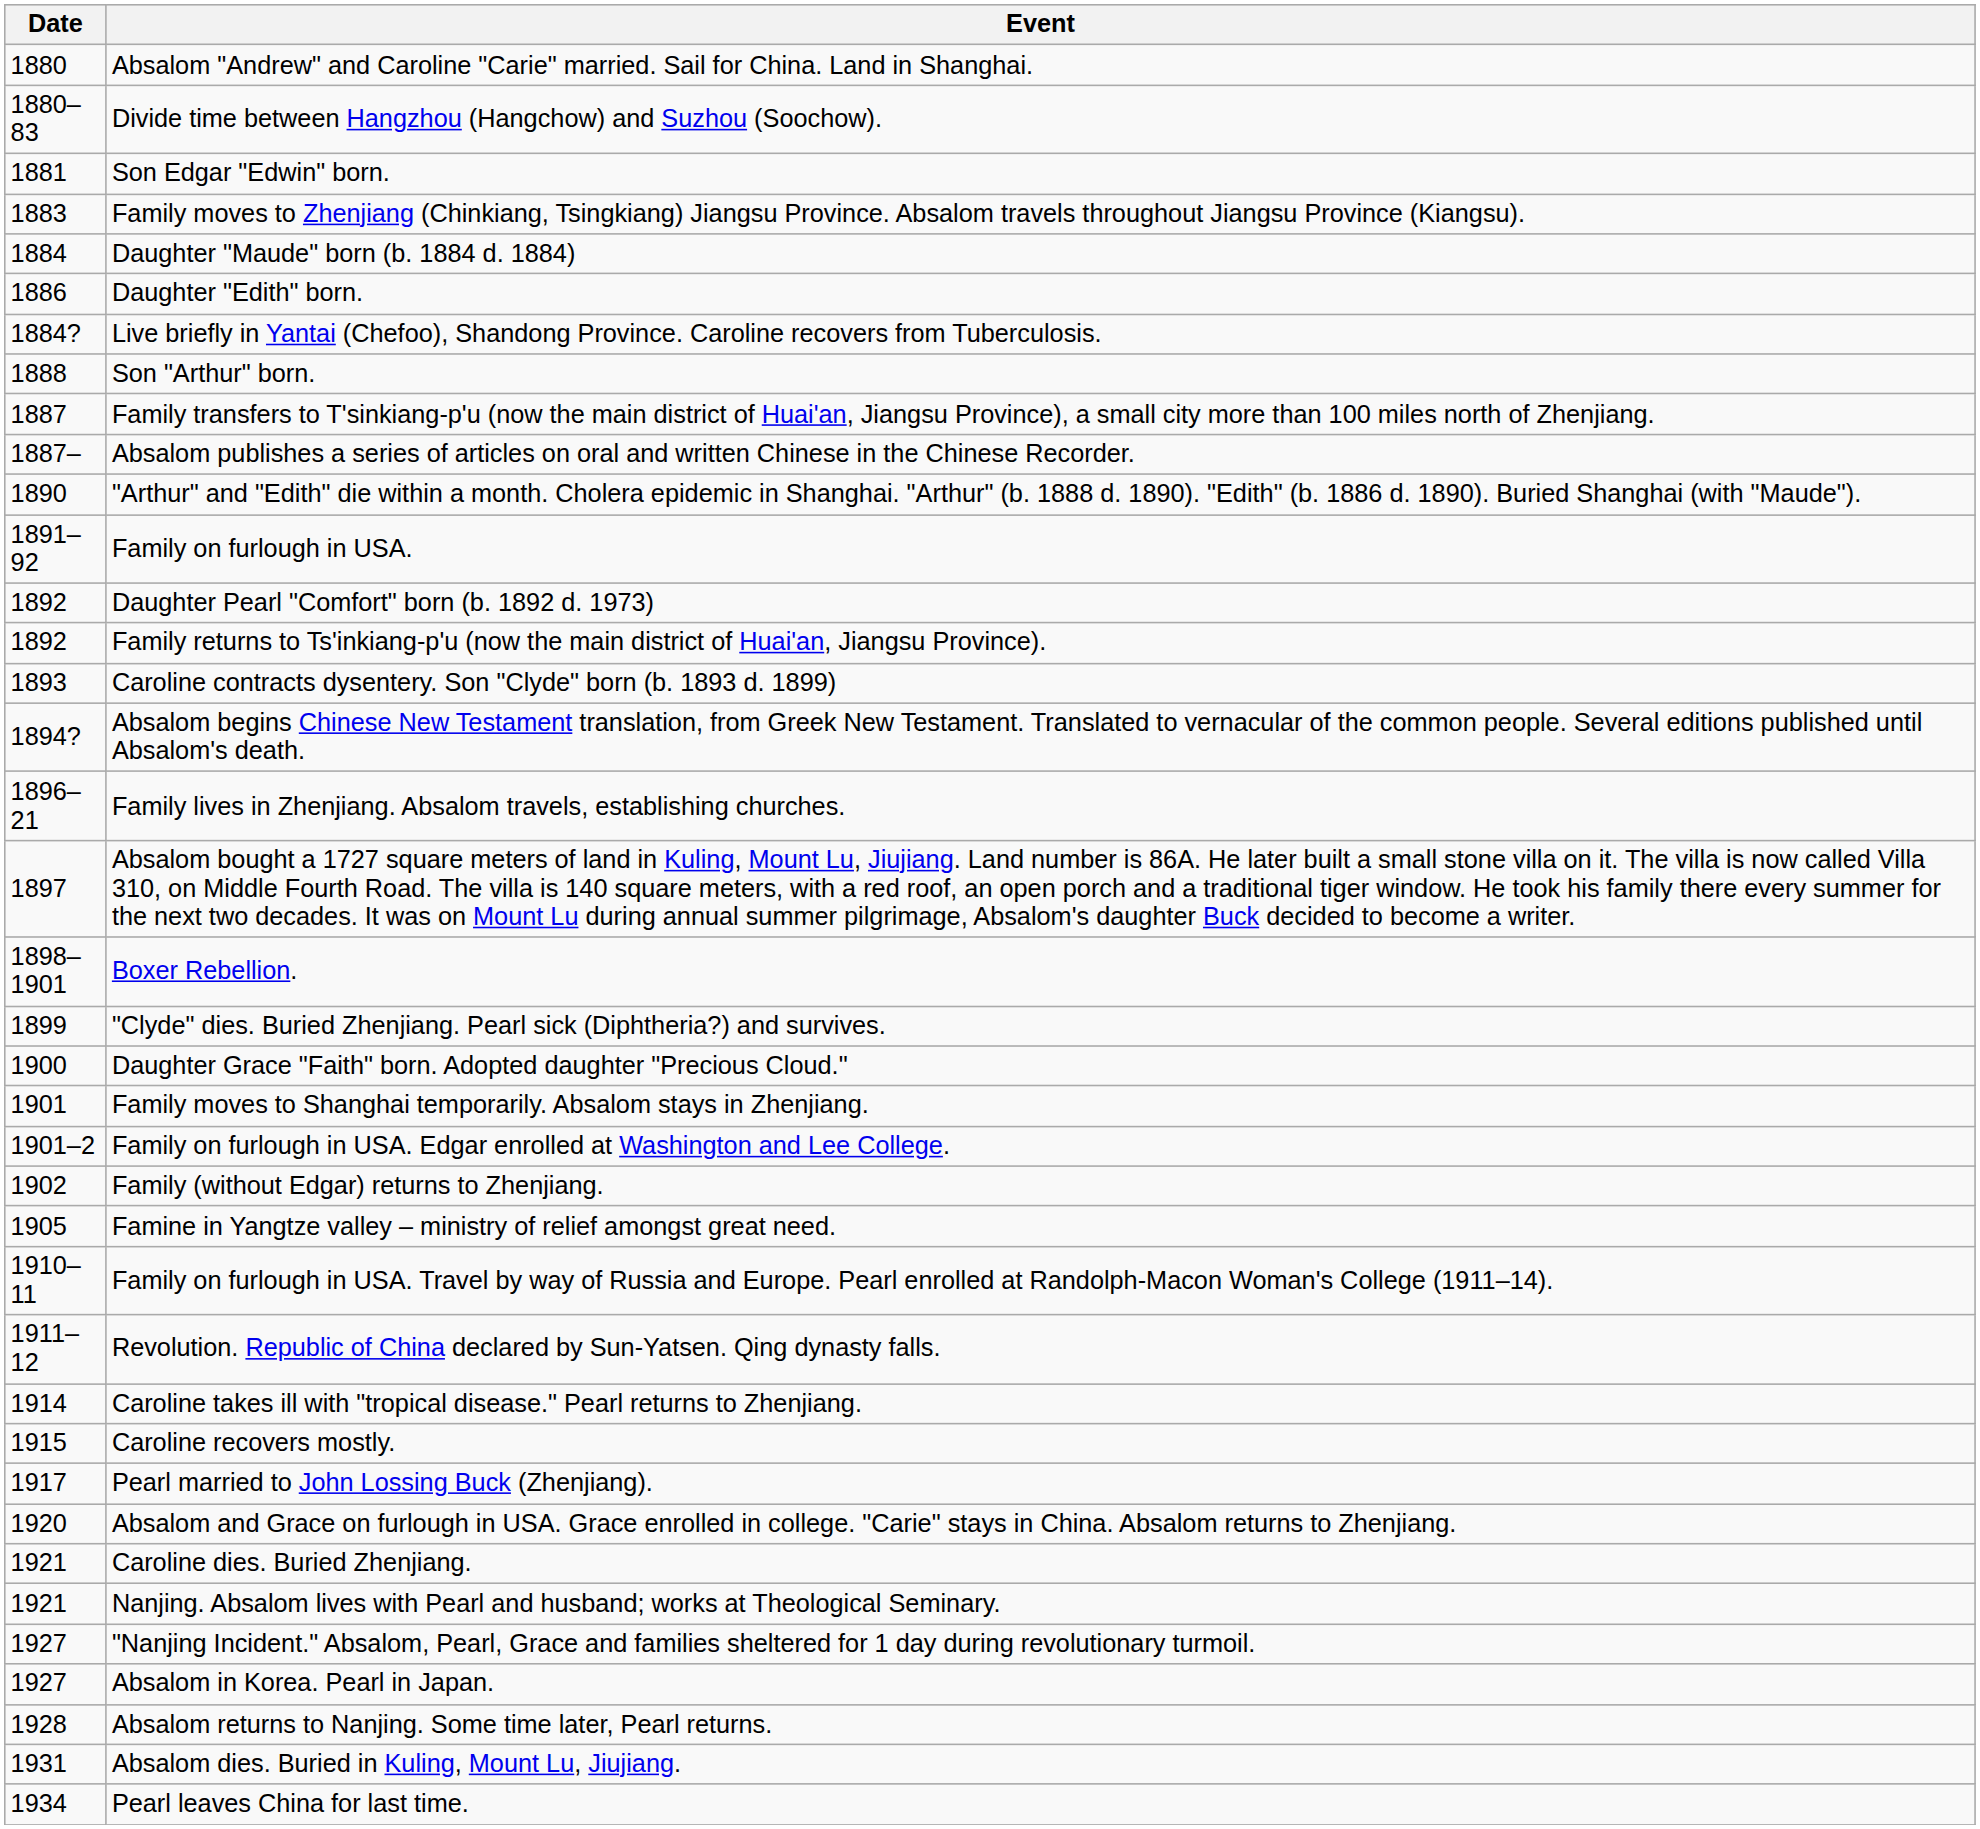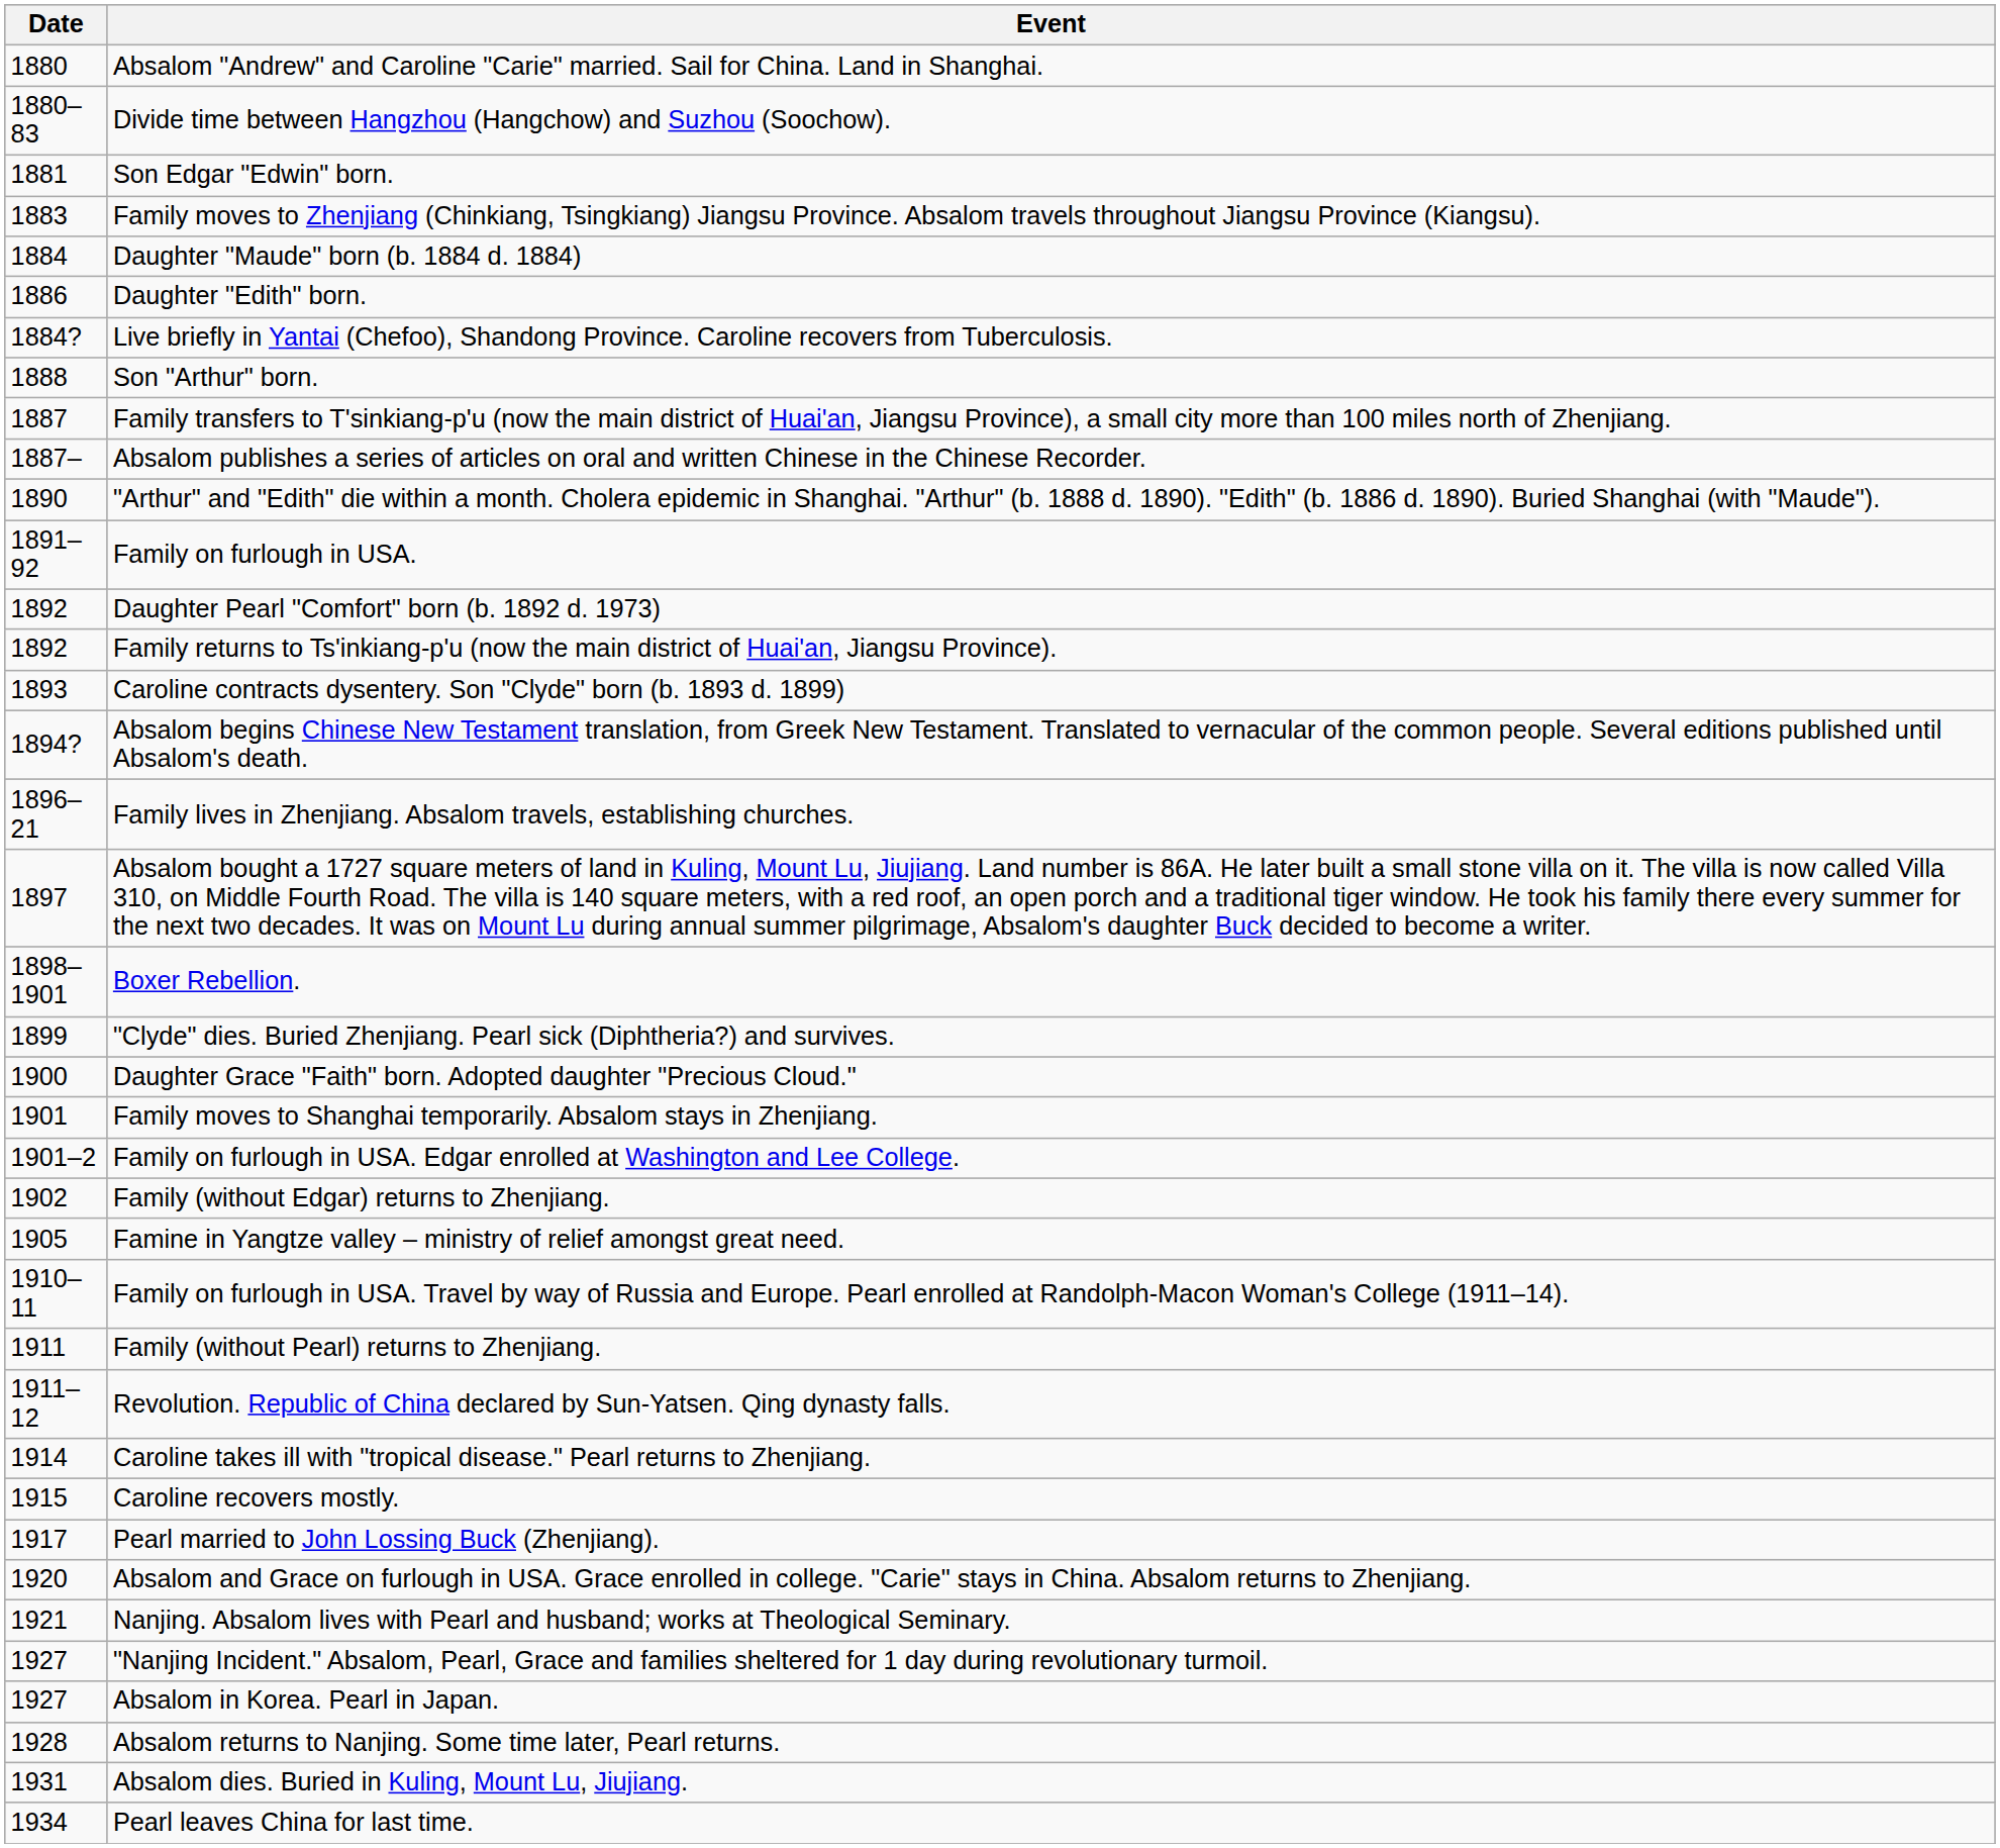+ row: 1911 | Family (without Pearl) returns to Zhenjiang.
- row: 1921 | Caroline dies. Buried Zhenjiang.
